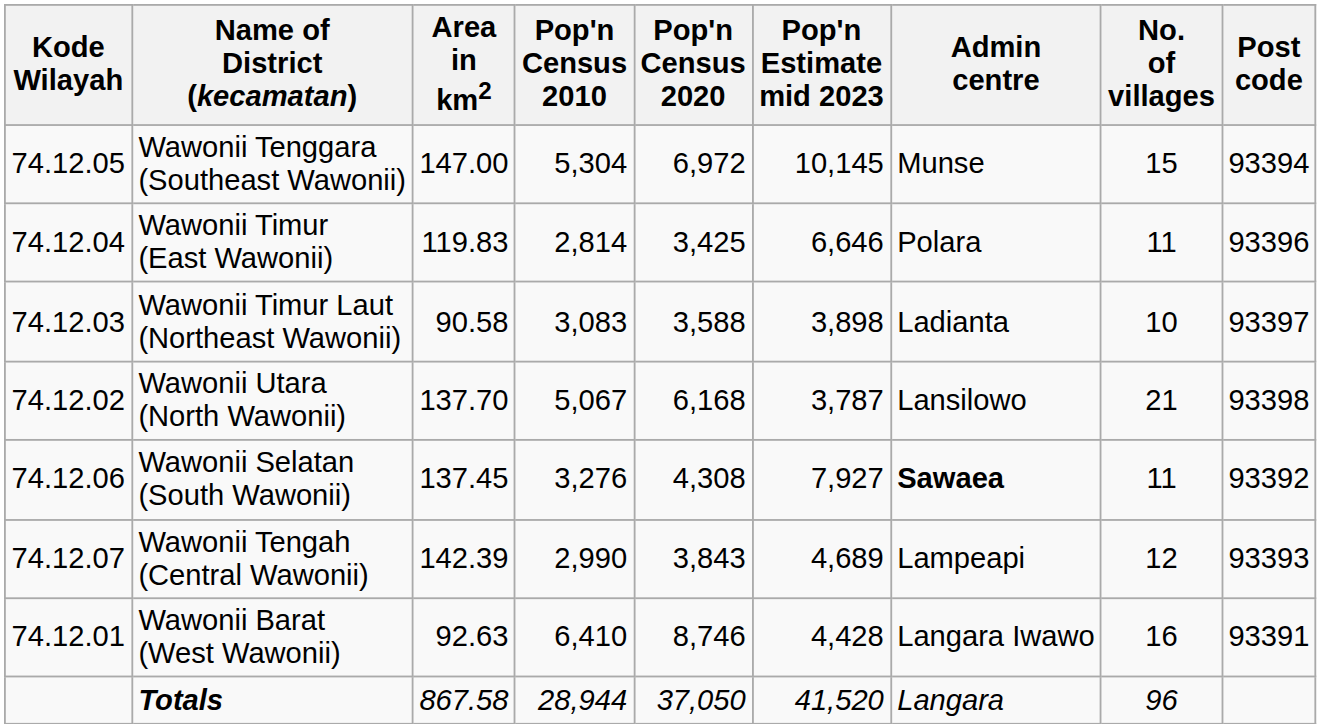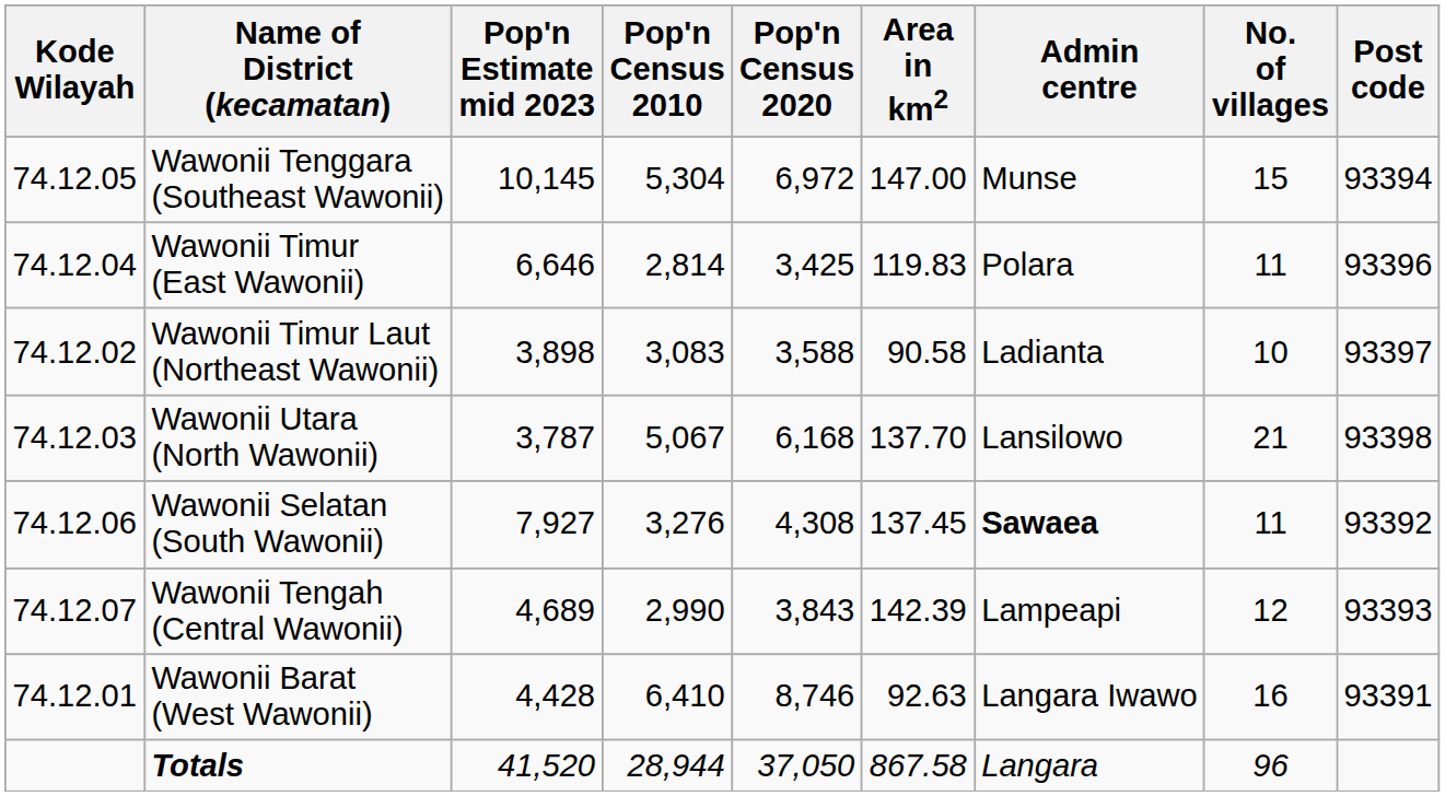columns swapped: Area in km2 <-> Pop'n Estimate mid 2023
Wawonii Timur Laut (Northeast Wawonii) | Kode Wilayah: 74.12.03 -> 74.12.02
Wawonii Utara (North Wawonii) | Kode Wilayah: 74.12.02 -> 74.12.03
